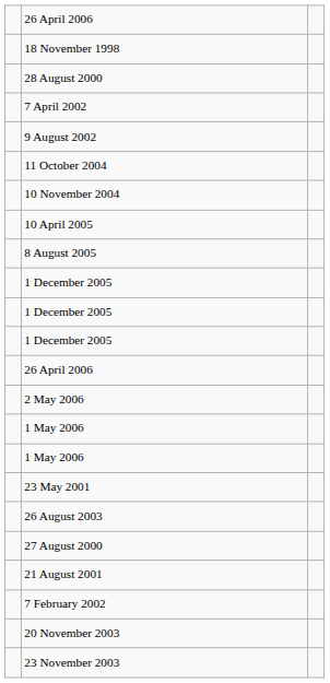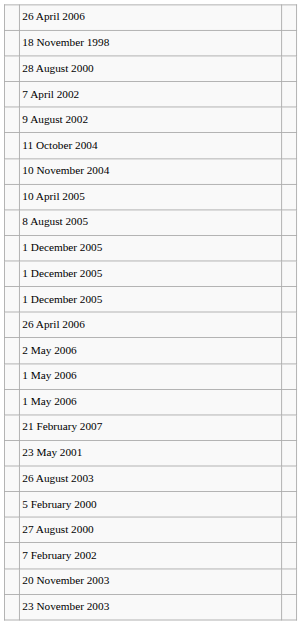+ row: 21 February 2007
+ row: 5 February 2000
- row: 21 August 2001
